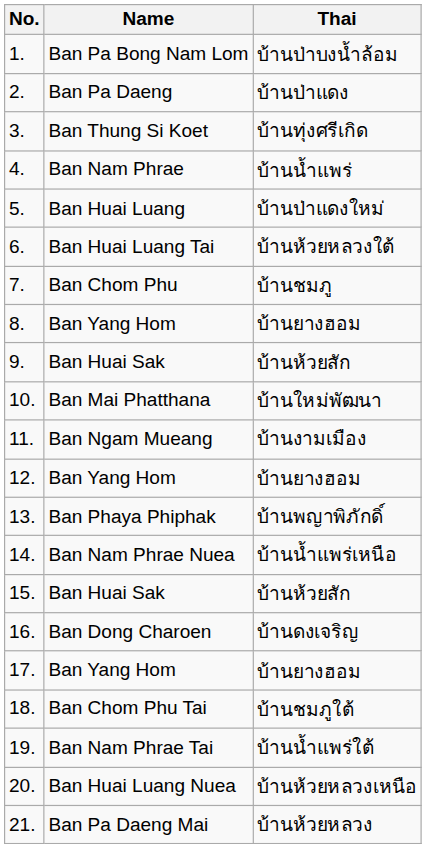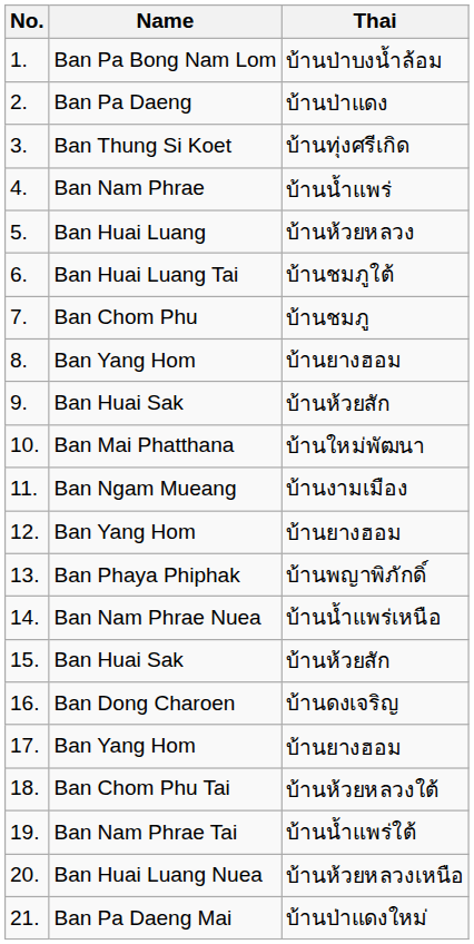5. | Thai: บ้านป่าแดงใหม่ -> บ้านห้วยหลวง
6. | Thai: บ้านห้วยหลวงใต้ -> บ้านชมภูใต้
18. | Thai: บ้านชมภูใต้ -> บ้านห้วยหลวงใต้
21. | Thai: บ้านห้วยหลวง -> บ้านป่าแดงใหม่
